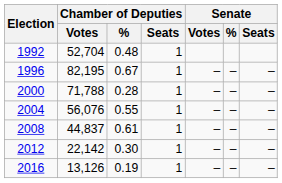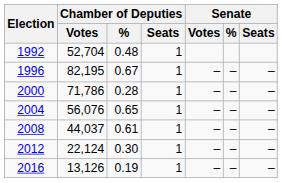2000 | Chamber of Deputies / Votes: 71,788 -> 71,786
2004 | Chamber of Deputies / %: 0.55 -> 0.65
2008 | Chamber of Deputies / Votes: 44,837 -> 44,037
2012 | Chamber of Deputies / Votes: 22,142 -> 22,124
